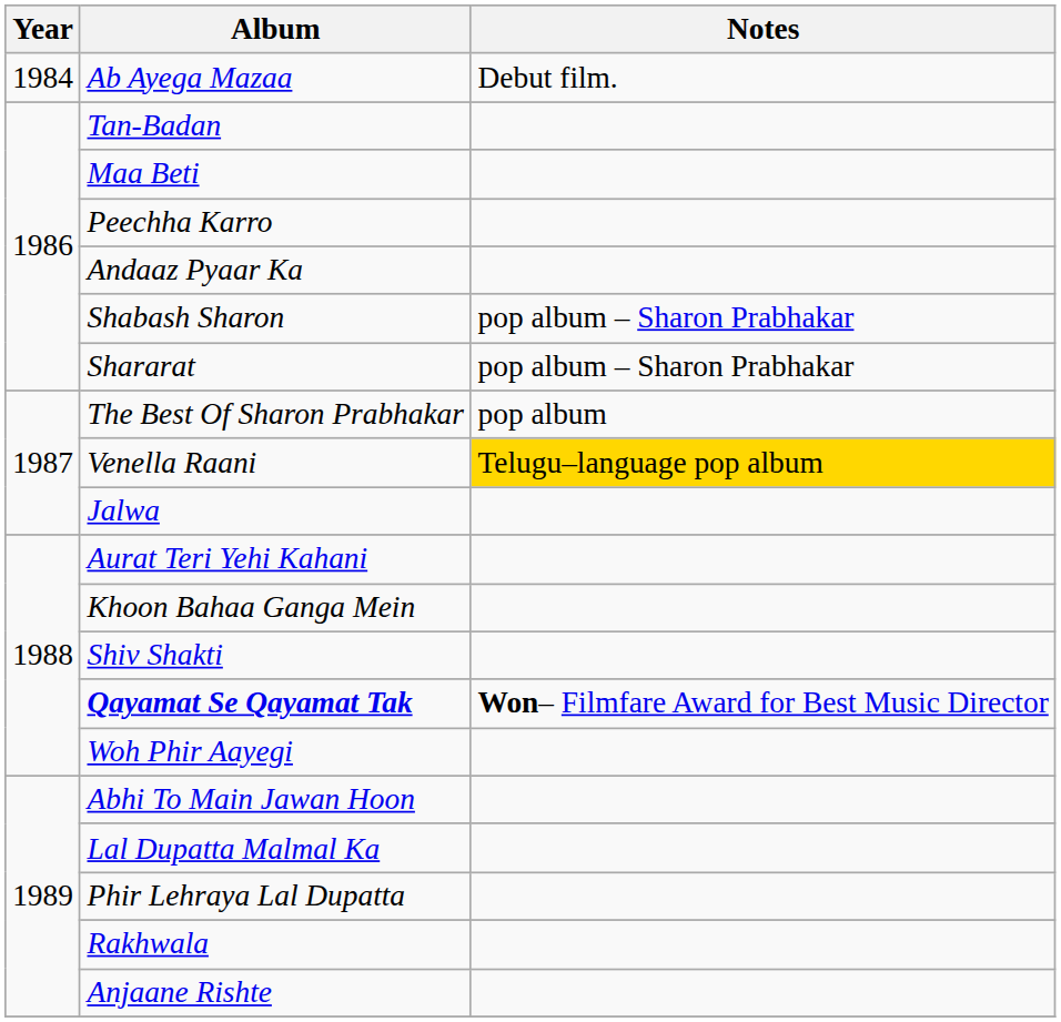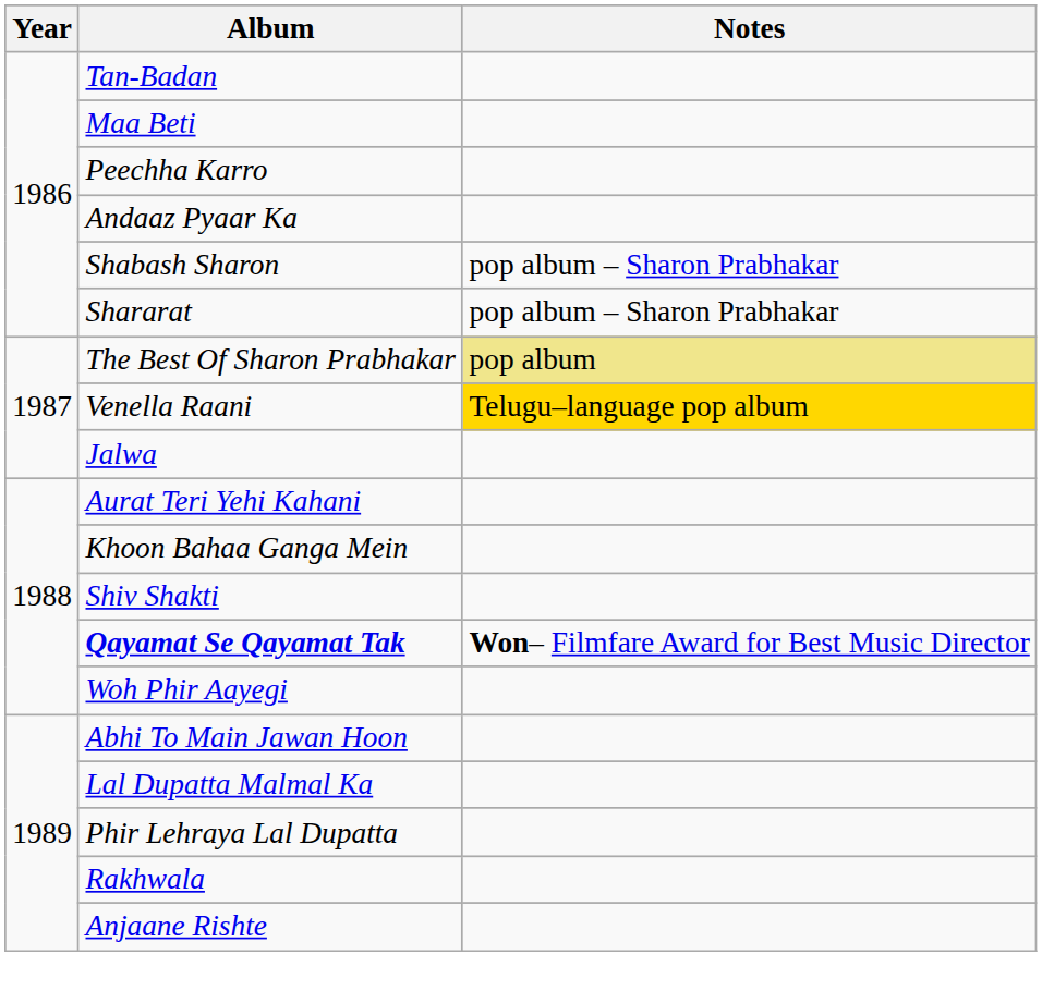- row: 1984 | Ab Ayega Mazaa | Debut film.
The Best Of Sharon Prabhakar | Notes: no background -> khaki background
